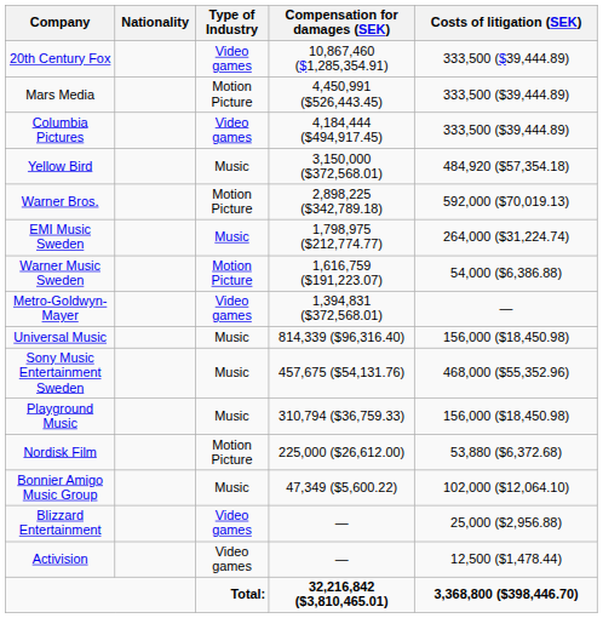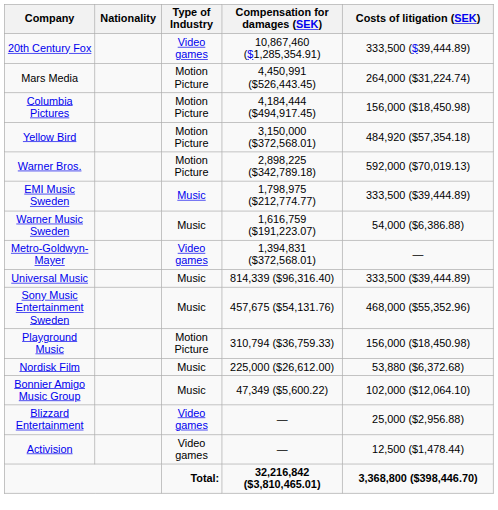Mars Media | Costs of litigation (SEK): 333,500 ($39,444.89) -> 264,000 ($31,224.74)
Columbia Pictures | Type of Industry: Video games -> Motion Picture
Columbia Pictures | Costs of litigation (SEK): 333,500 ($39,444.89) -> 156,000 ($18,450.98)
Yellow Bird | Type of Industry: Music -> Motion Picture
EMI Music Sweden | Costs of litigation (SEK): 264,000 ($31,224.74) -> 333,500 ($39,444.89)
Warner Music Sweden | Type of Industry: Motion Picture -> Music
Universal Music | Costs of litigation (SEK): 156,000 ($18,450.98) -> 333,500 ($39,444.89)
Playground Music | Type of Industry: Music -> Motion Picture
Nordisk Film | Type of Industry: Motion Picture -> Music
